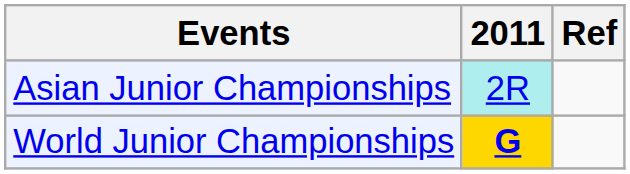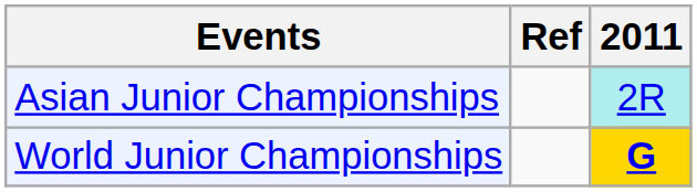columns swapped: 2011 <-> Ref
